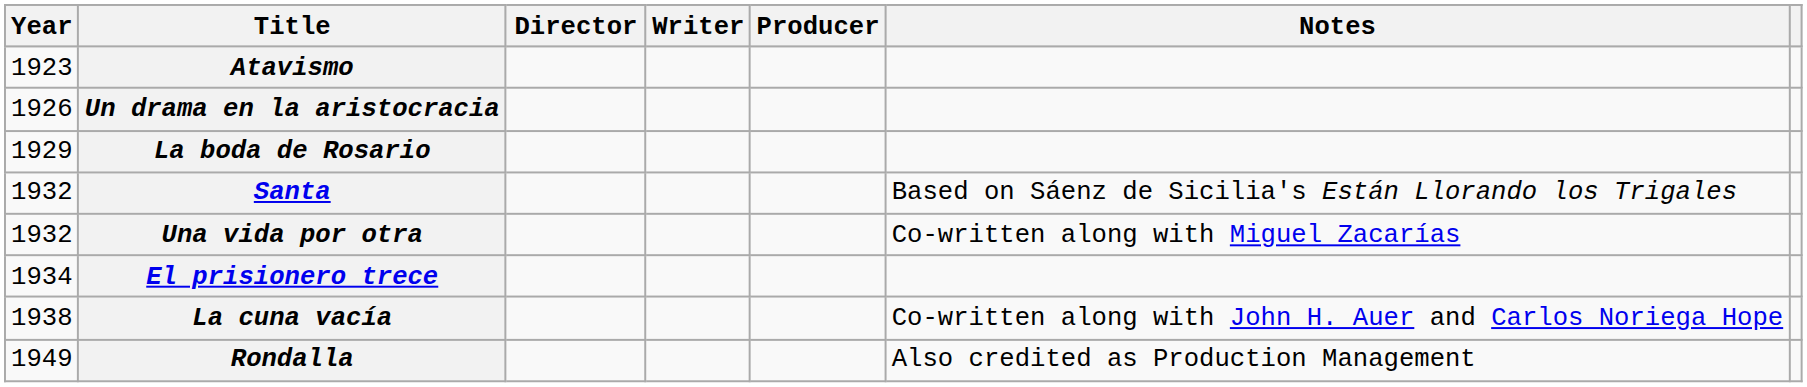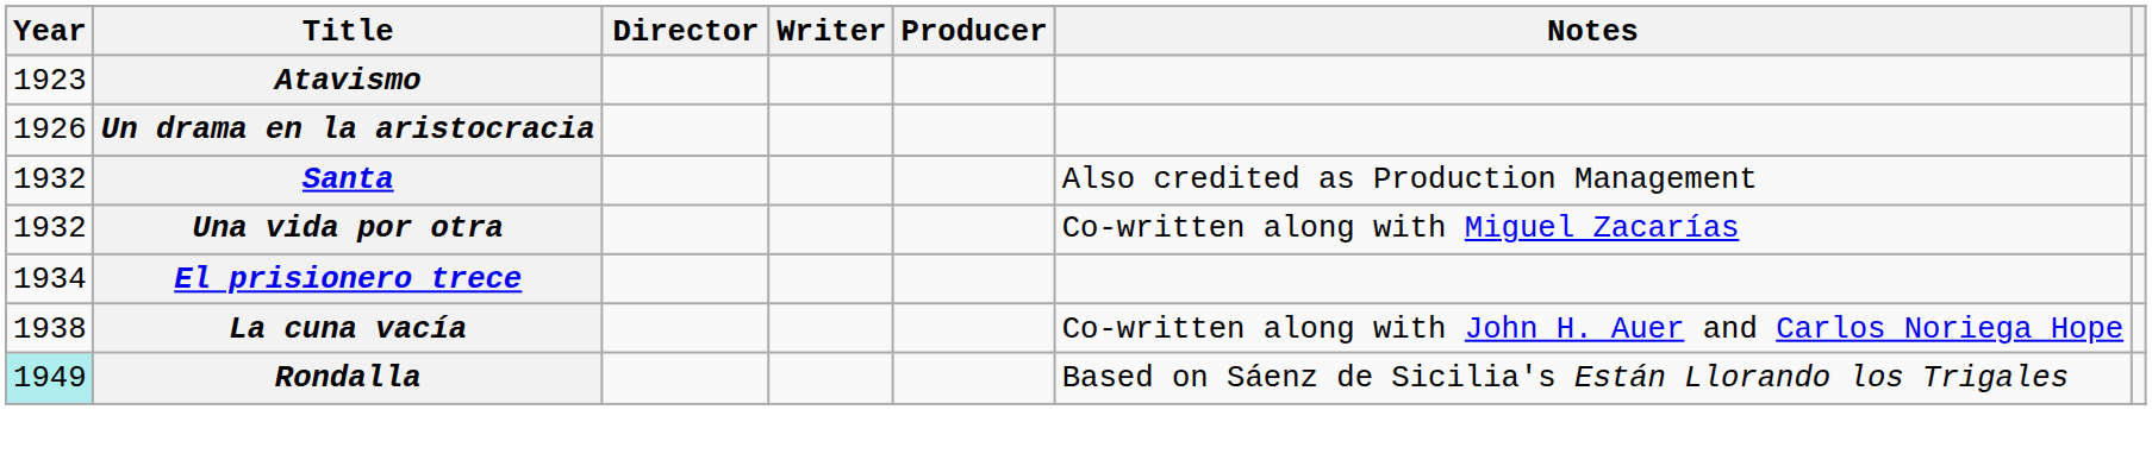- row: 1929 | La boda de Rosario
Santa | Notes: Based on Sáenz de Sicilia's Están Llorando los Trigales -> Also credited as Production Management
Rondalla | Year: no background -> paleturquoise background
Rondalla | Notes: Also credited as Production Management -> Based on Sáenz de Sicilia's Están Llorando los Trigales
